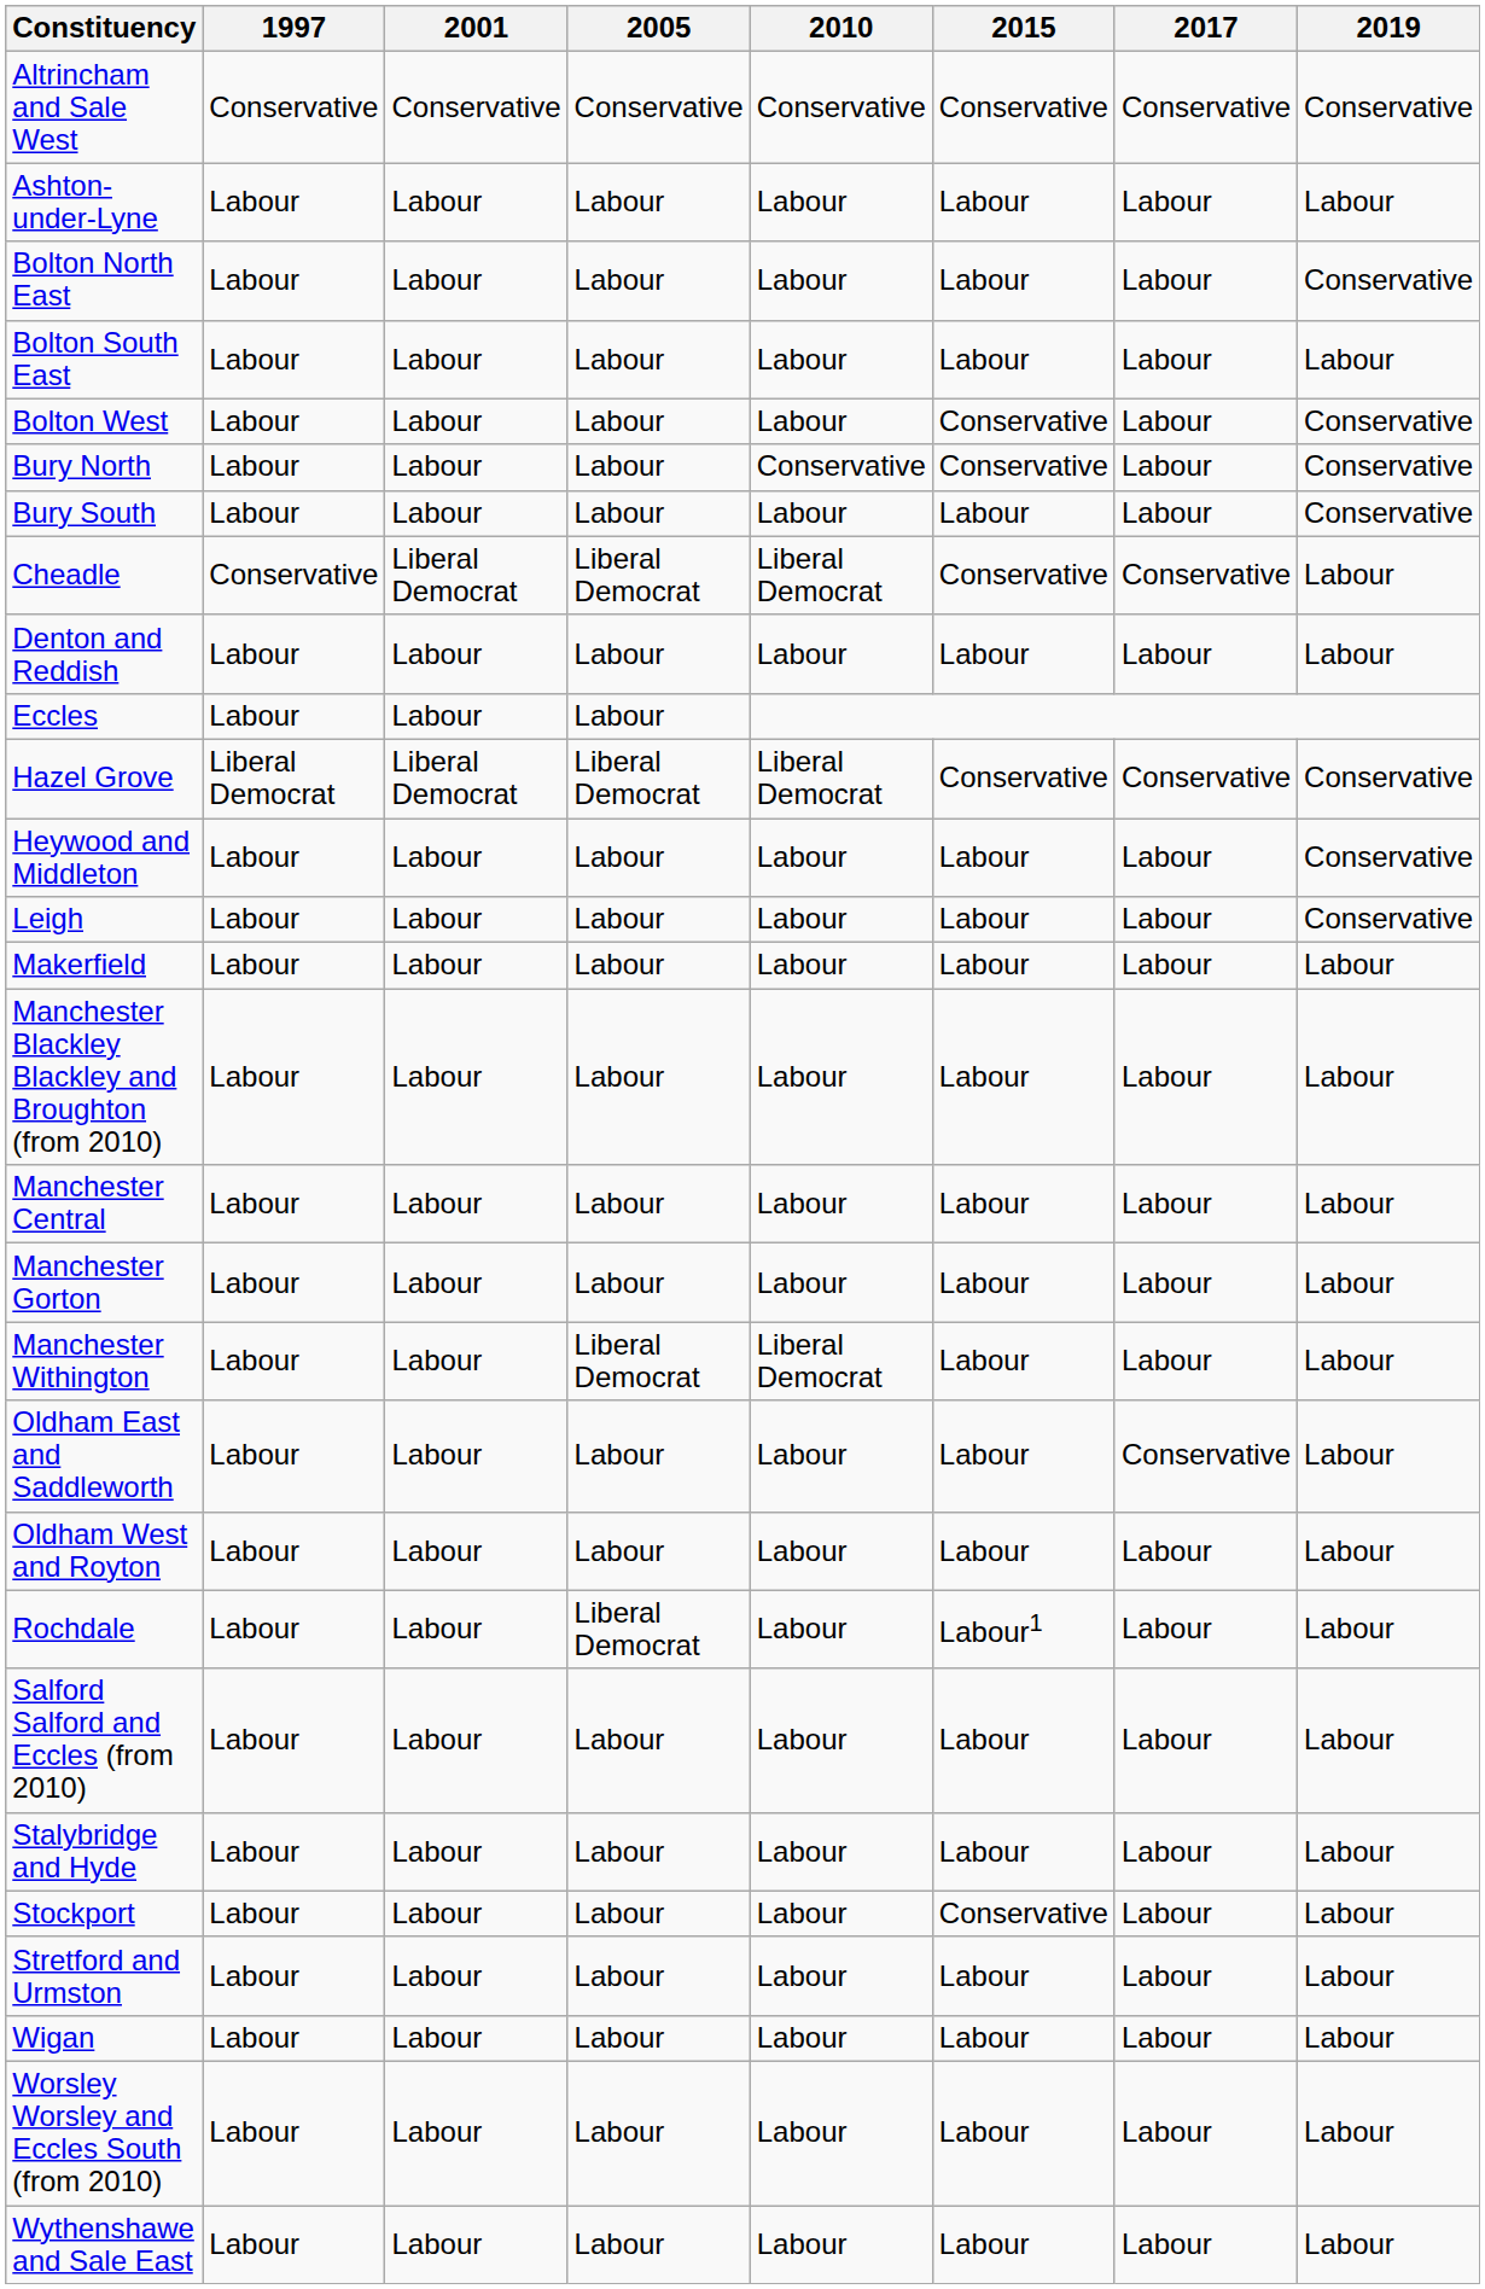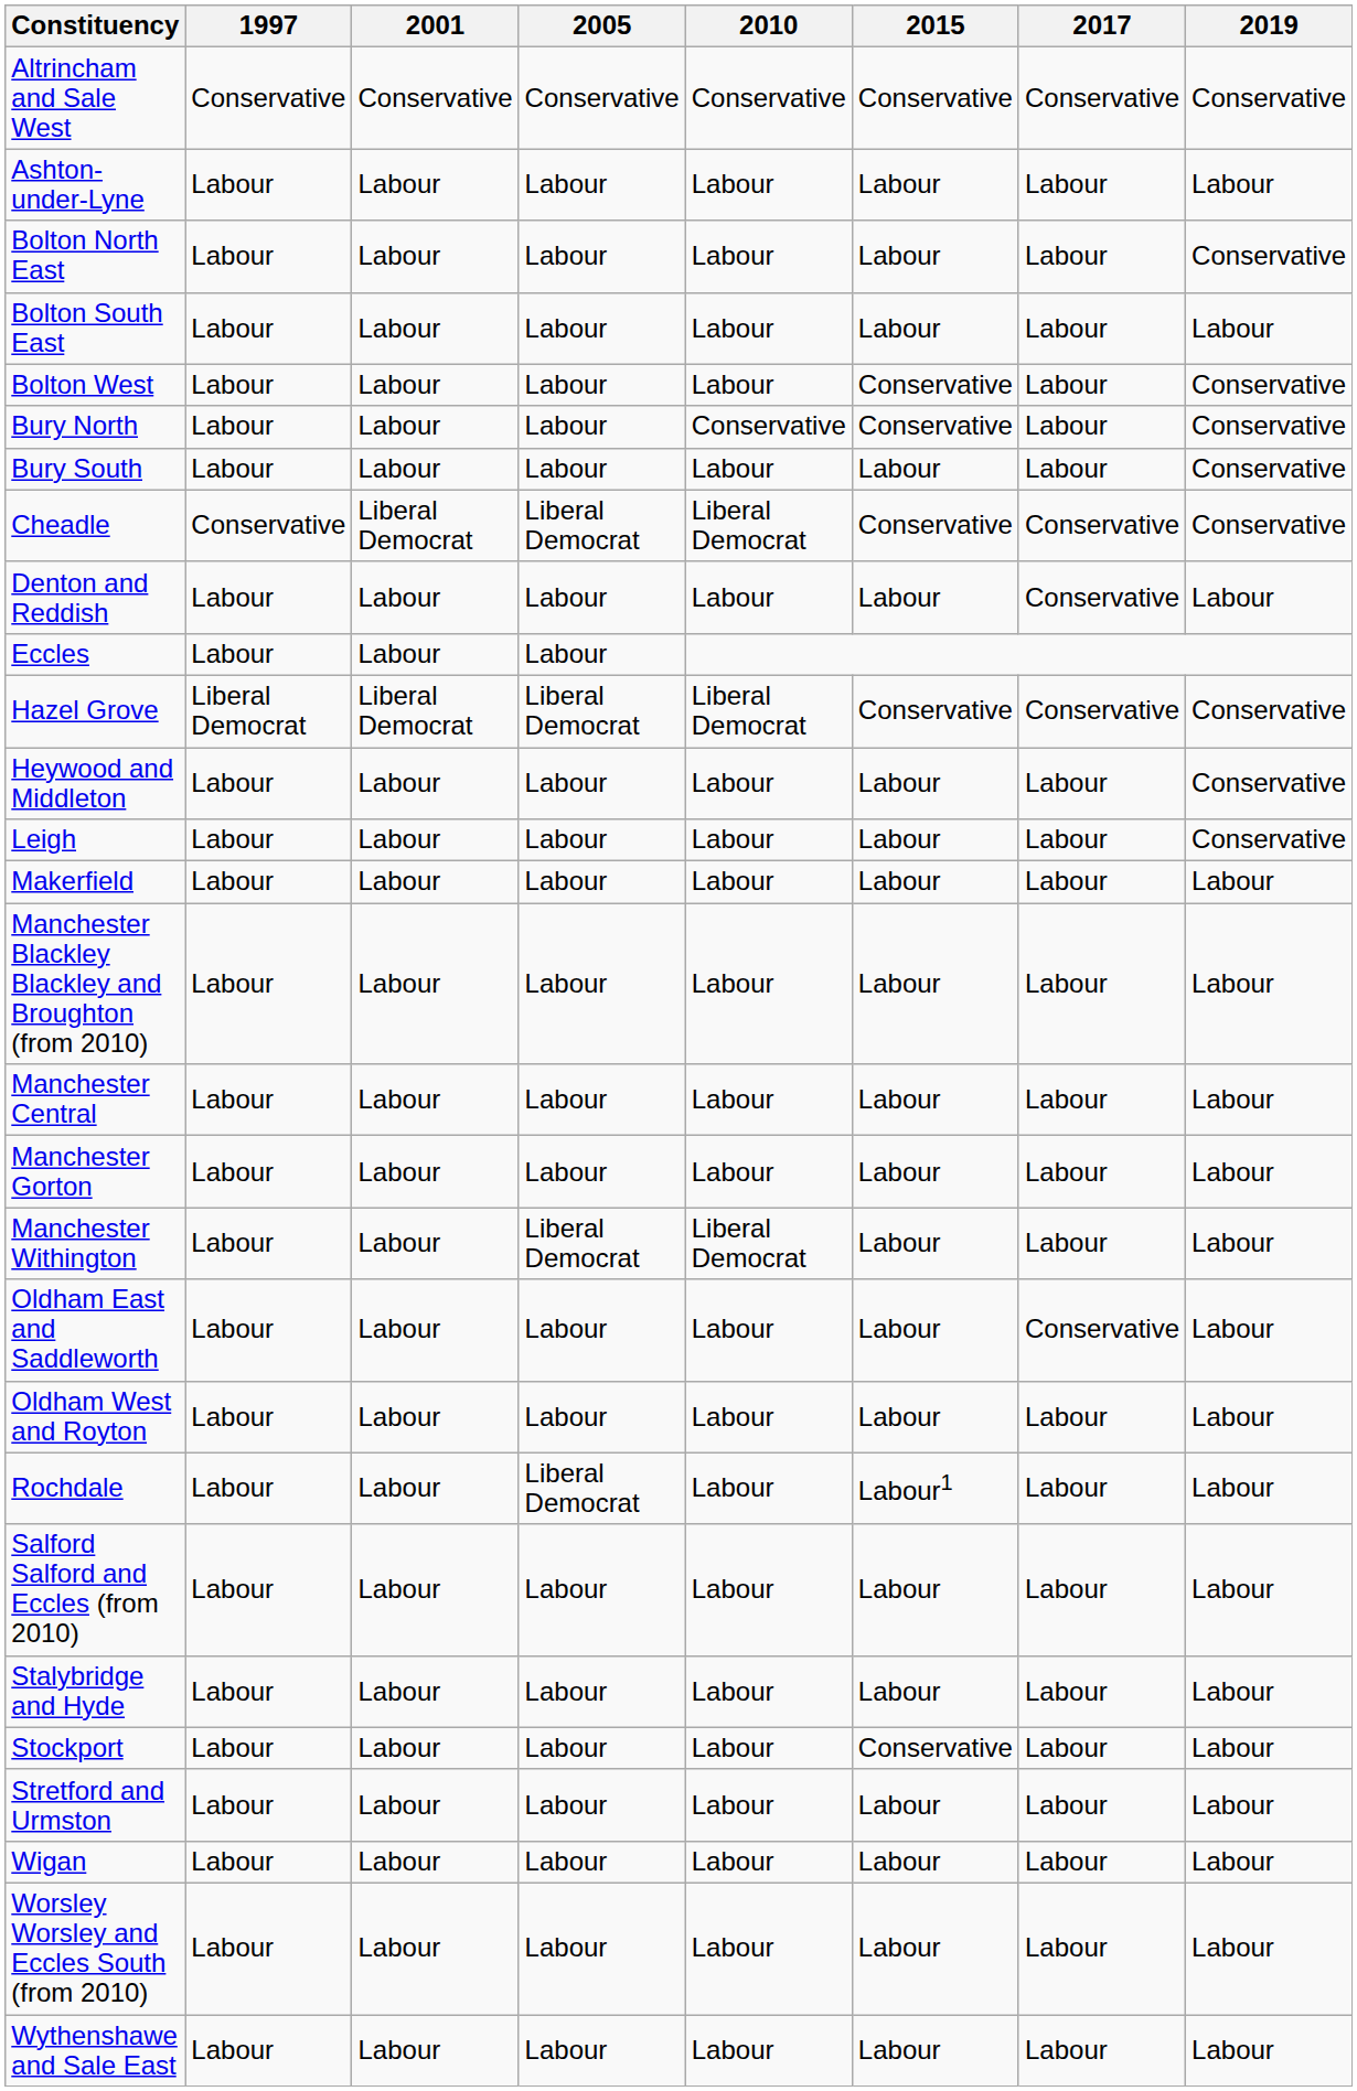Cheadle | 2019: Labour -> Conservative
Denton and Reddish | 2017: Labour -> Conservative
